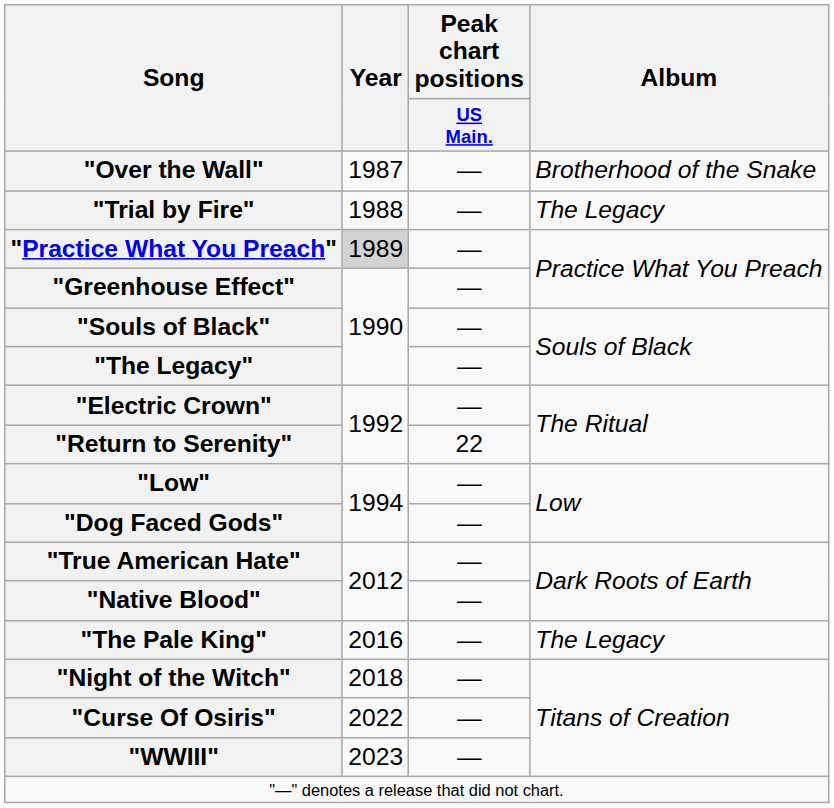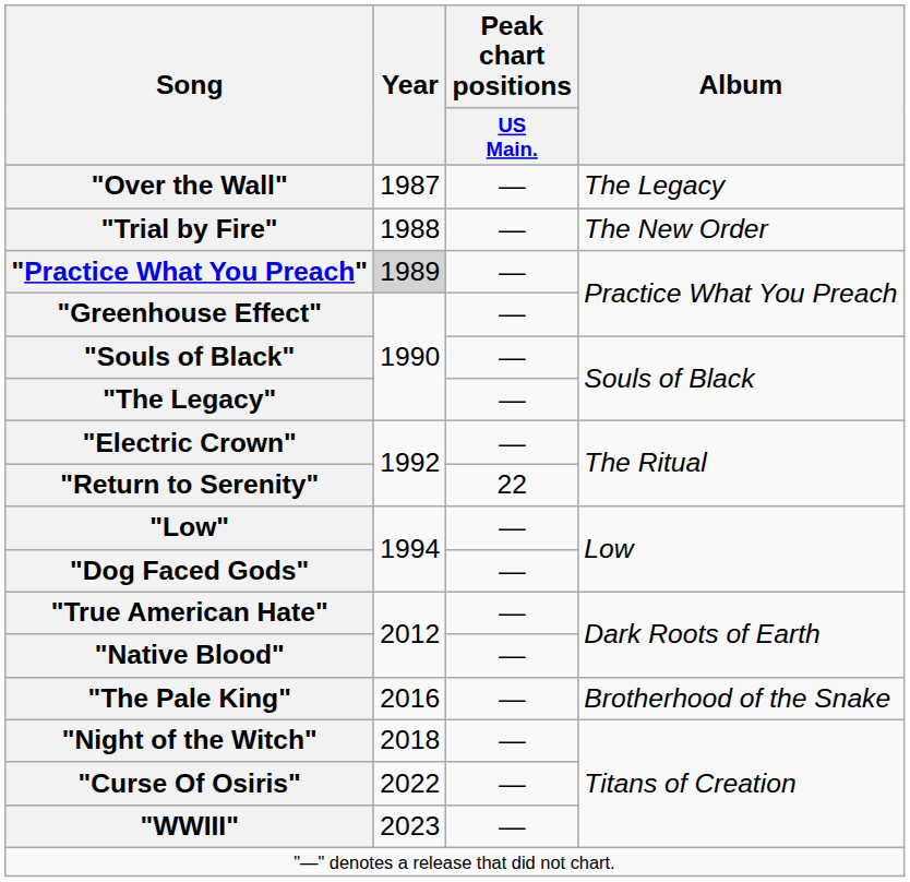"Over the Wall" | Album: Brotherhood of the Snake -> The Legacy
"Trial by Fire" | Album: The Legacy -> The New Order
"The Pale King" | Album: The Legacy -> Brotherhood of the Snake
